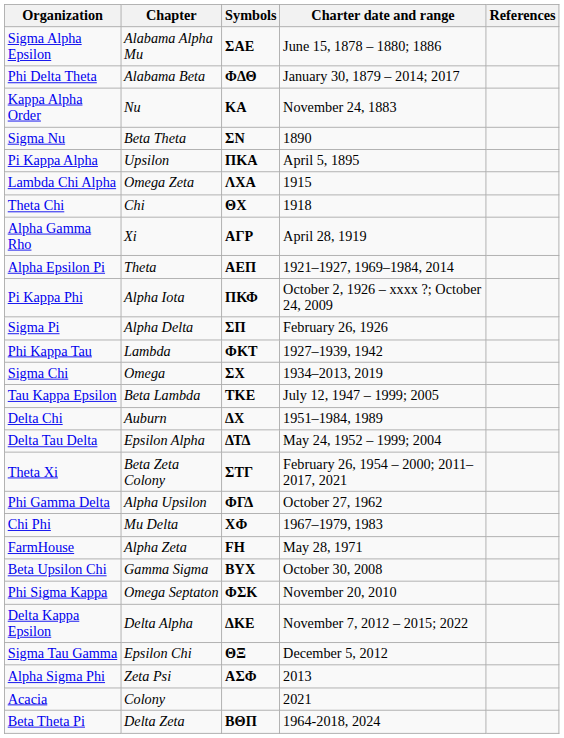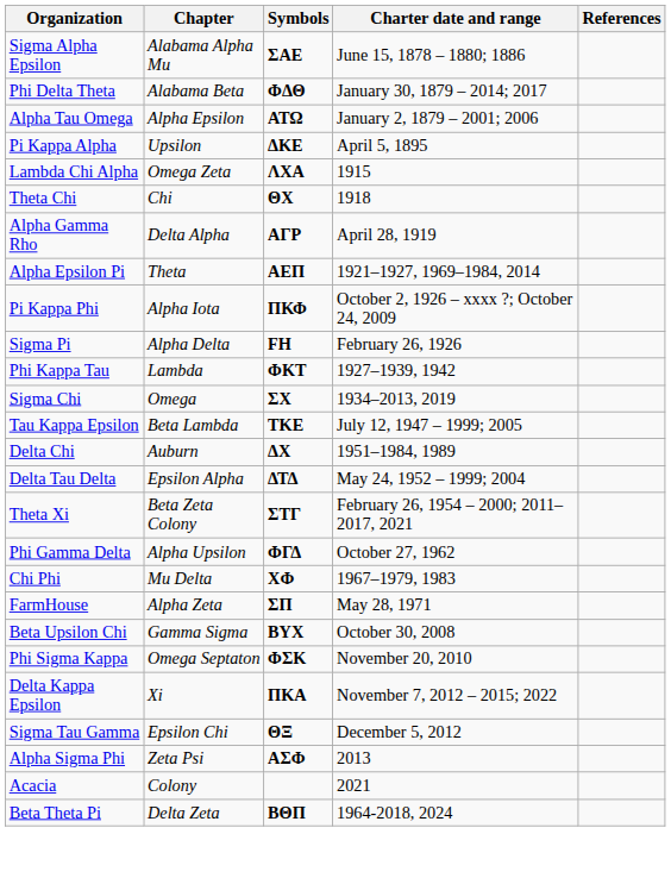+ row: Alpha Tau Omega | Alpha Epsilon | ΑΤΩ | January 2, 1879 – 2001; 2006
- row: Kappa Alpha Order | Nu | ΚΑ | November 24, 1883
- row: Sigma Nu | Beta Theta | ΣΝ | 1890
Pi Kappa Alpha | Symbols: ΠΚΑ -> ΔΚΕ
Alpha Gamma Rho | Chapter: Xi -> Delta Alpha
Sigma Pi | Symbols: ΣΠ -> FH
FarmHouse | Symbols: FH -> ΣΠ
Delta Kappa Epsilon | Chapter: Delta Alpha -> Xi
Delta Kappa Epsilon | Symbols: ΔΚΕ -> ΠΚΑ
